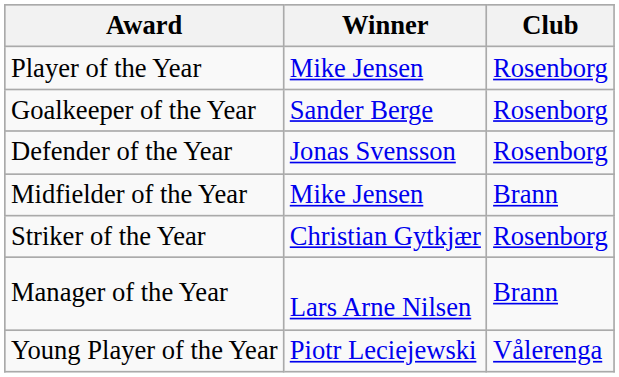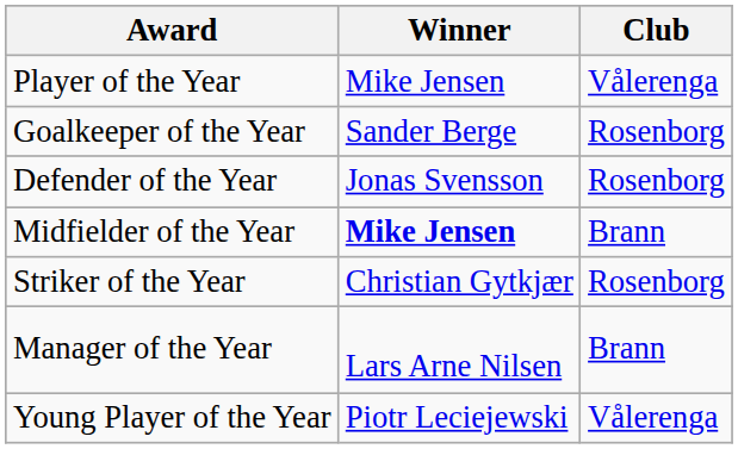Player of the Year | Club: Rosenborg -> Vålerenga
Midfielder of the Year | Winner: normal -> bold
